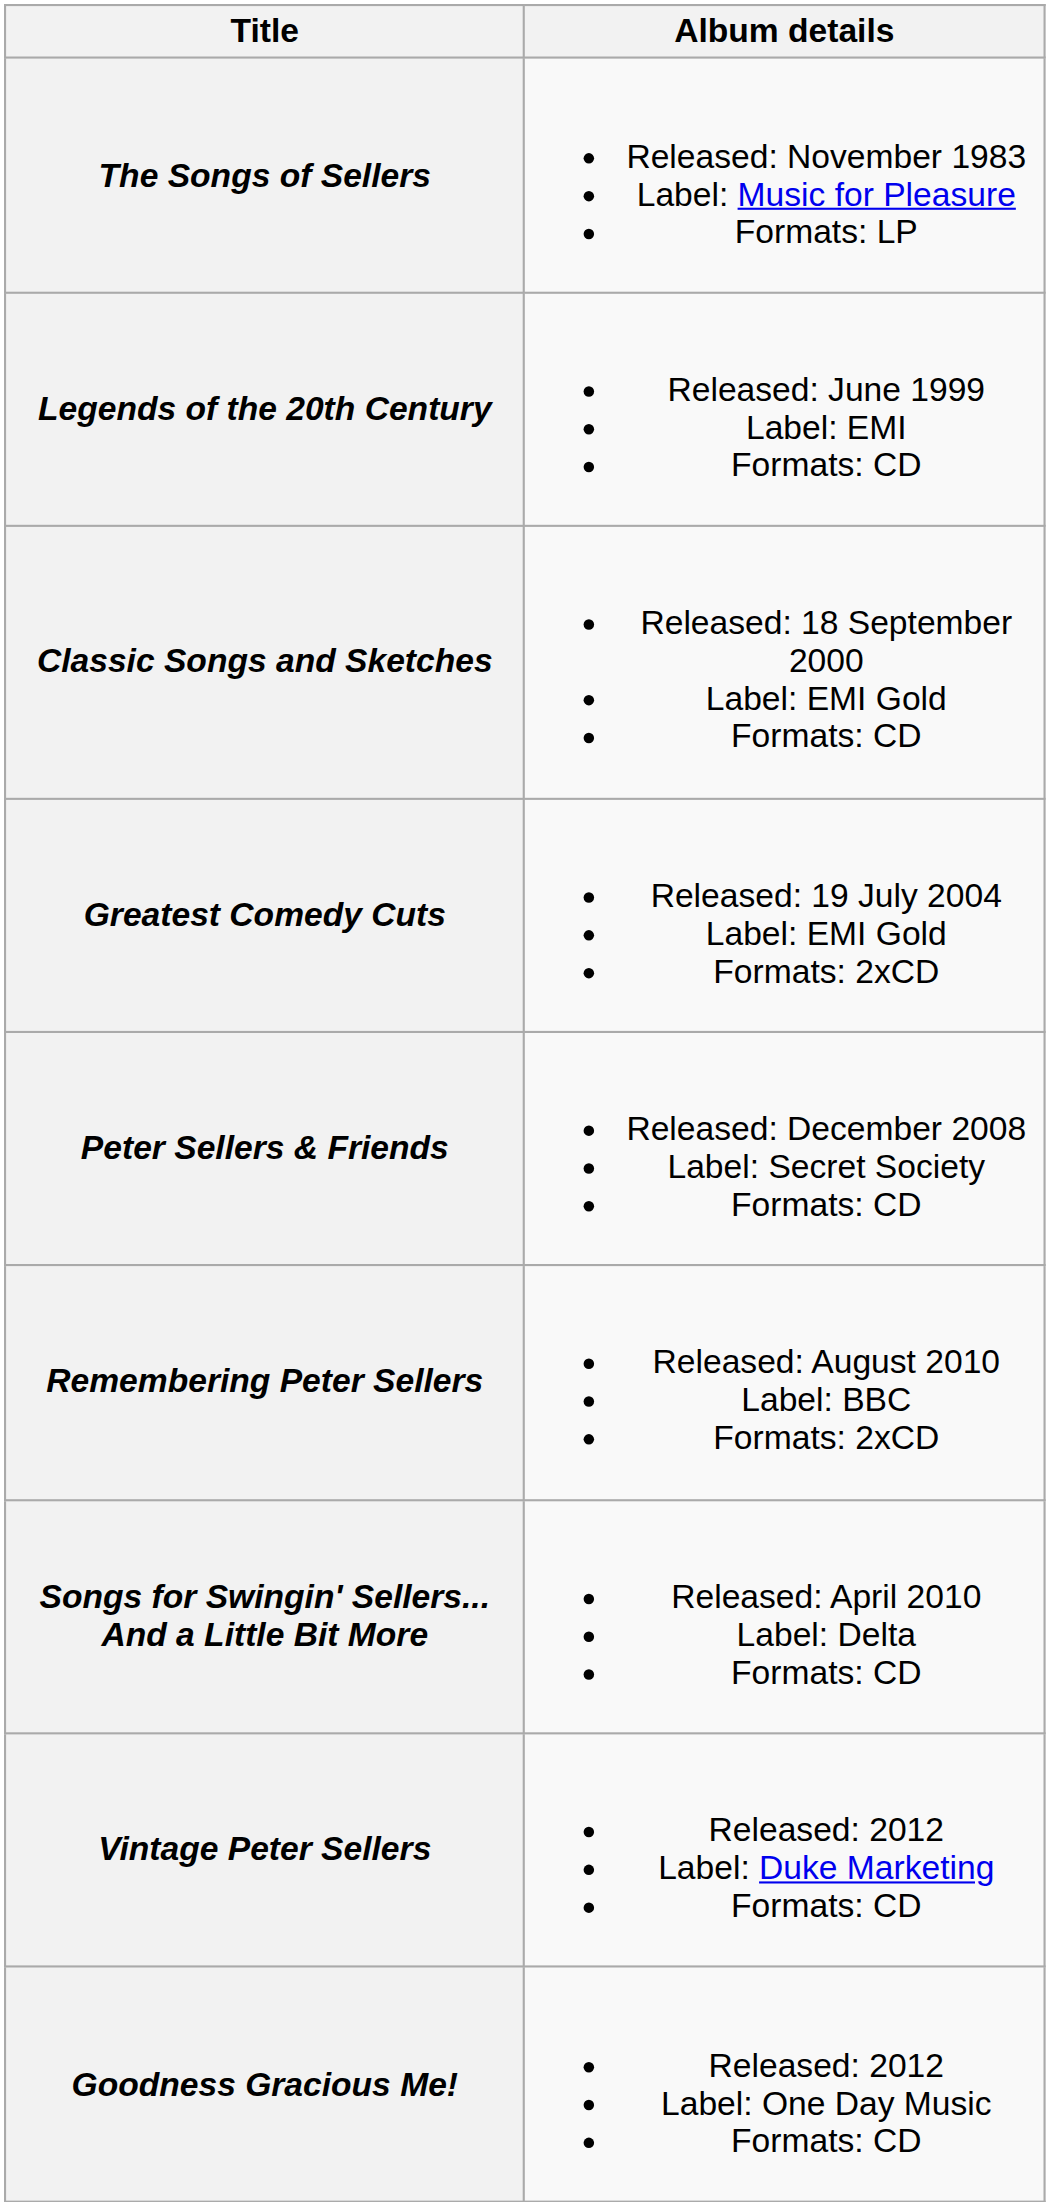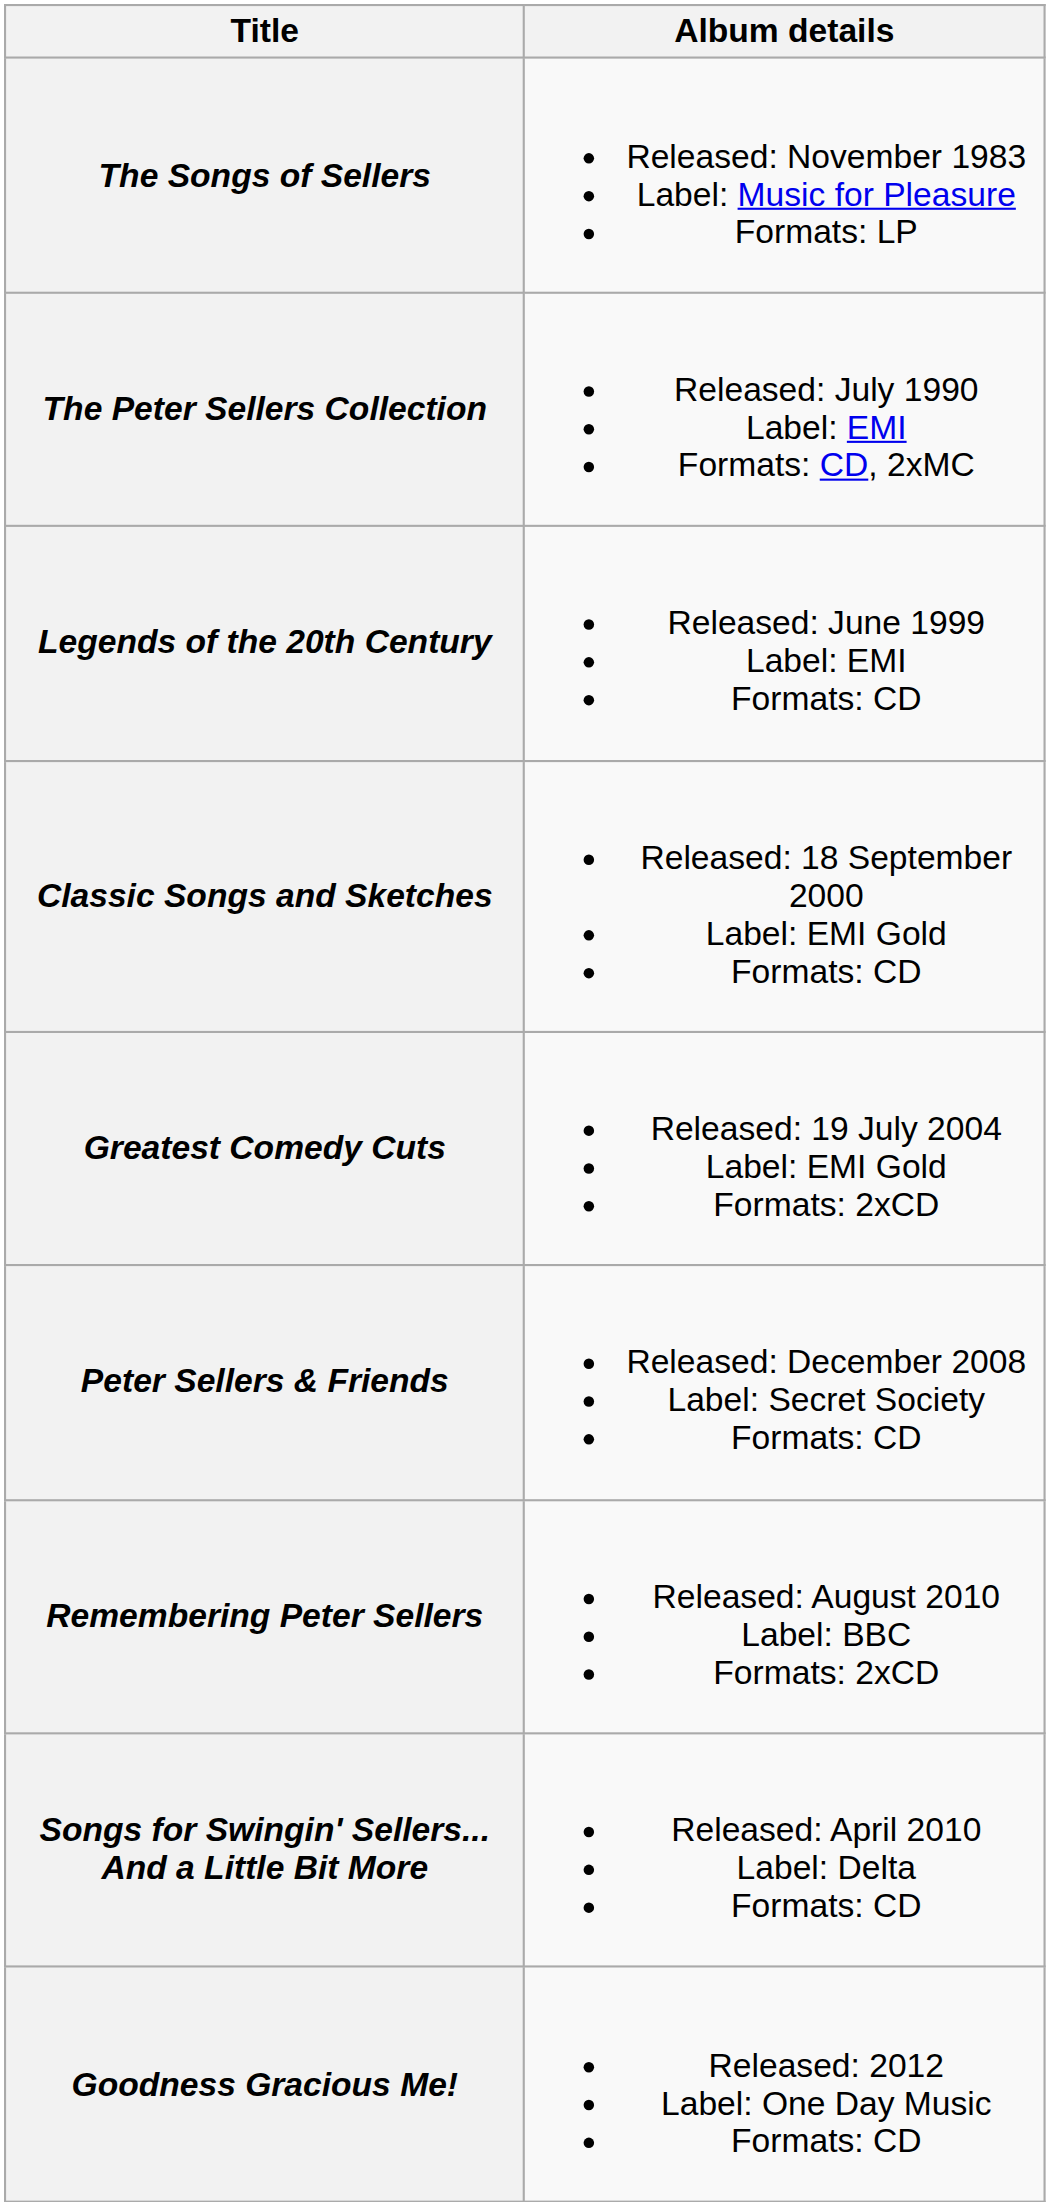+ row: The Peter Sellers Collection | Released: July 1990 Label: EMI Formats: CD, 2xMC
- row: Vintage Peter Sellers | Released: 2012 Label: Duke Marketing Formats: CD
